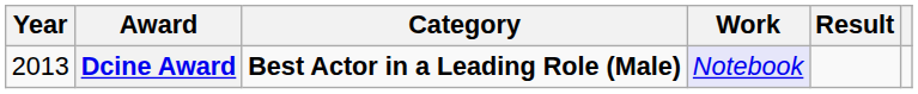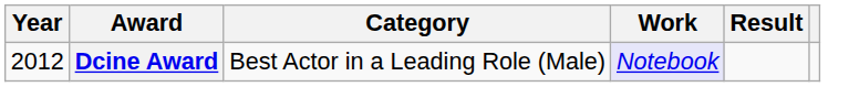Dcine Award | Year: 2013 -> 2012
Dcine Award | Category: bold -> normal
